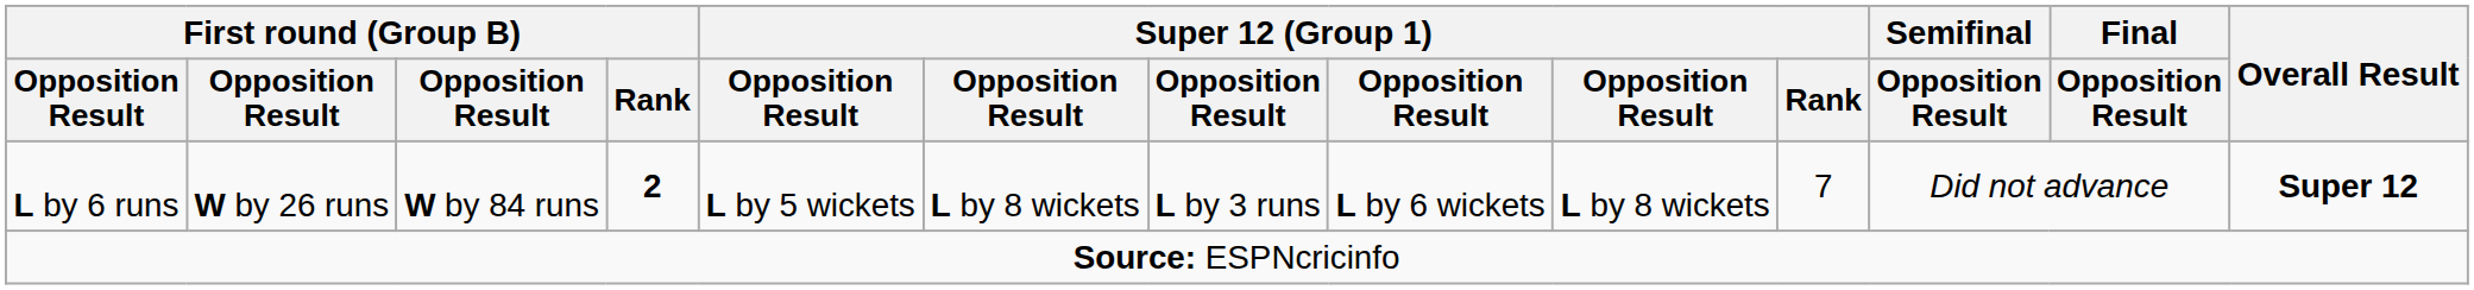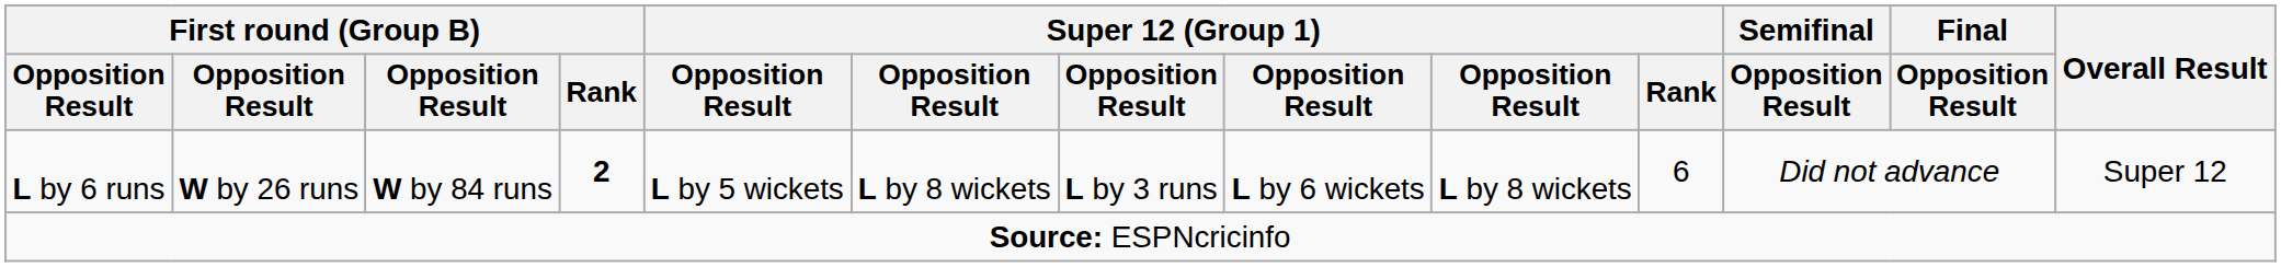L by 6 runs | Super 12 (Group 1) / Rank: 7 -> 6
L by 6 runs | Overall Result: bold -> normal
